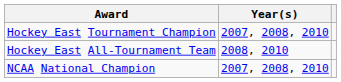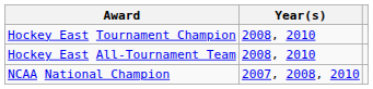Hockey East Tournament Champion | Year(s): 2007, 2008, 2010 -> 2008, 2010
